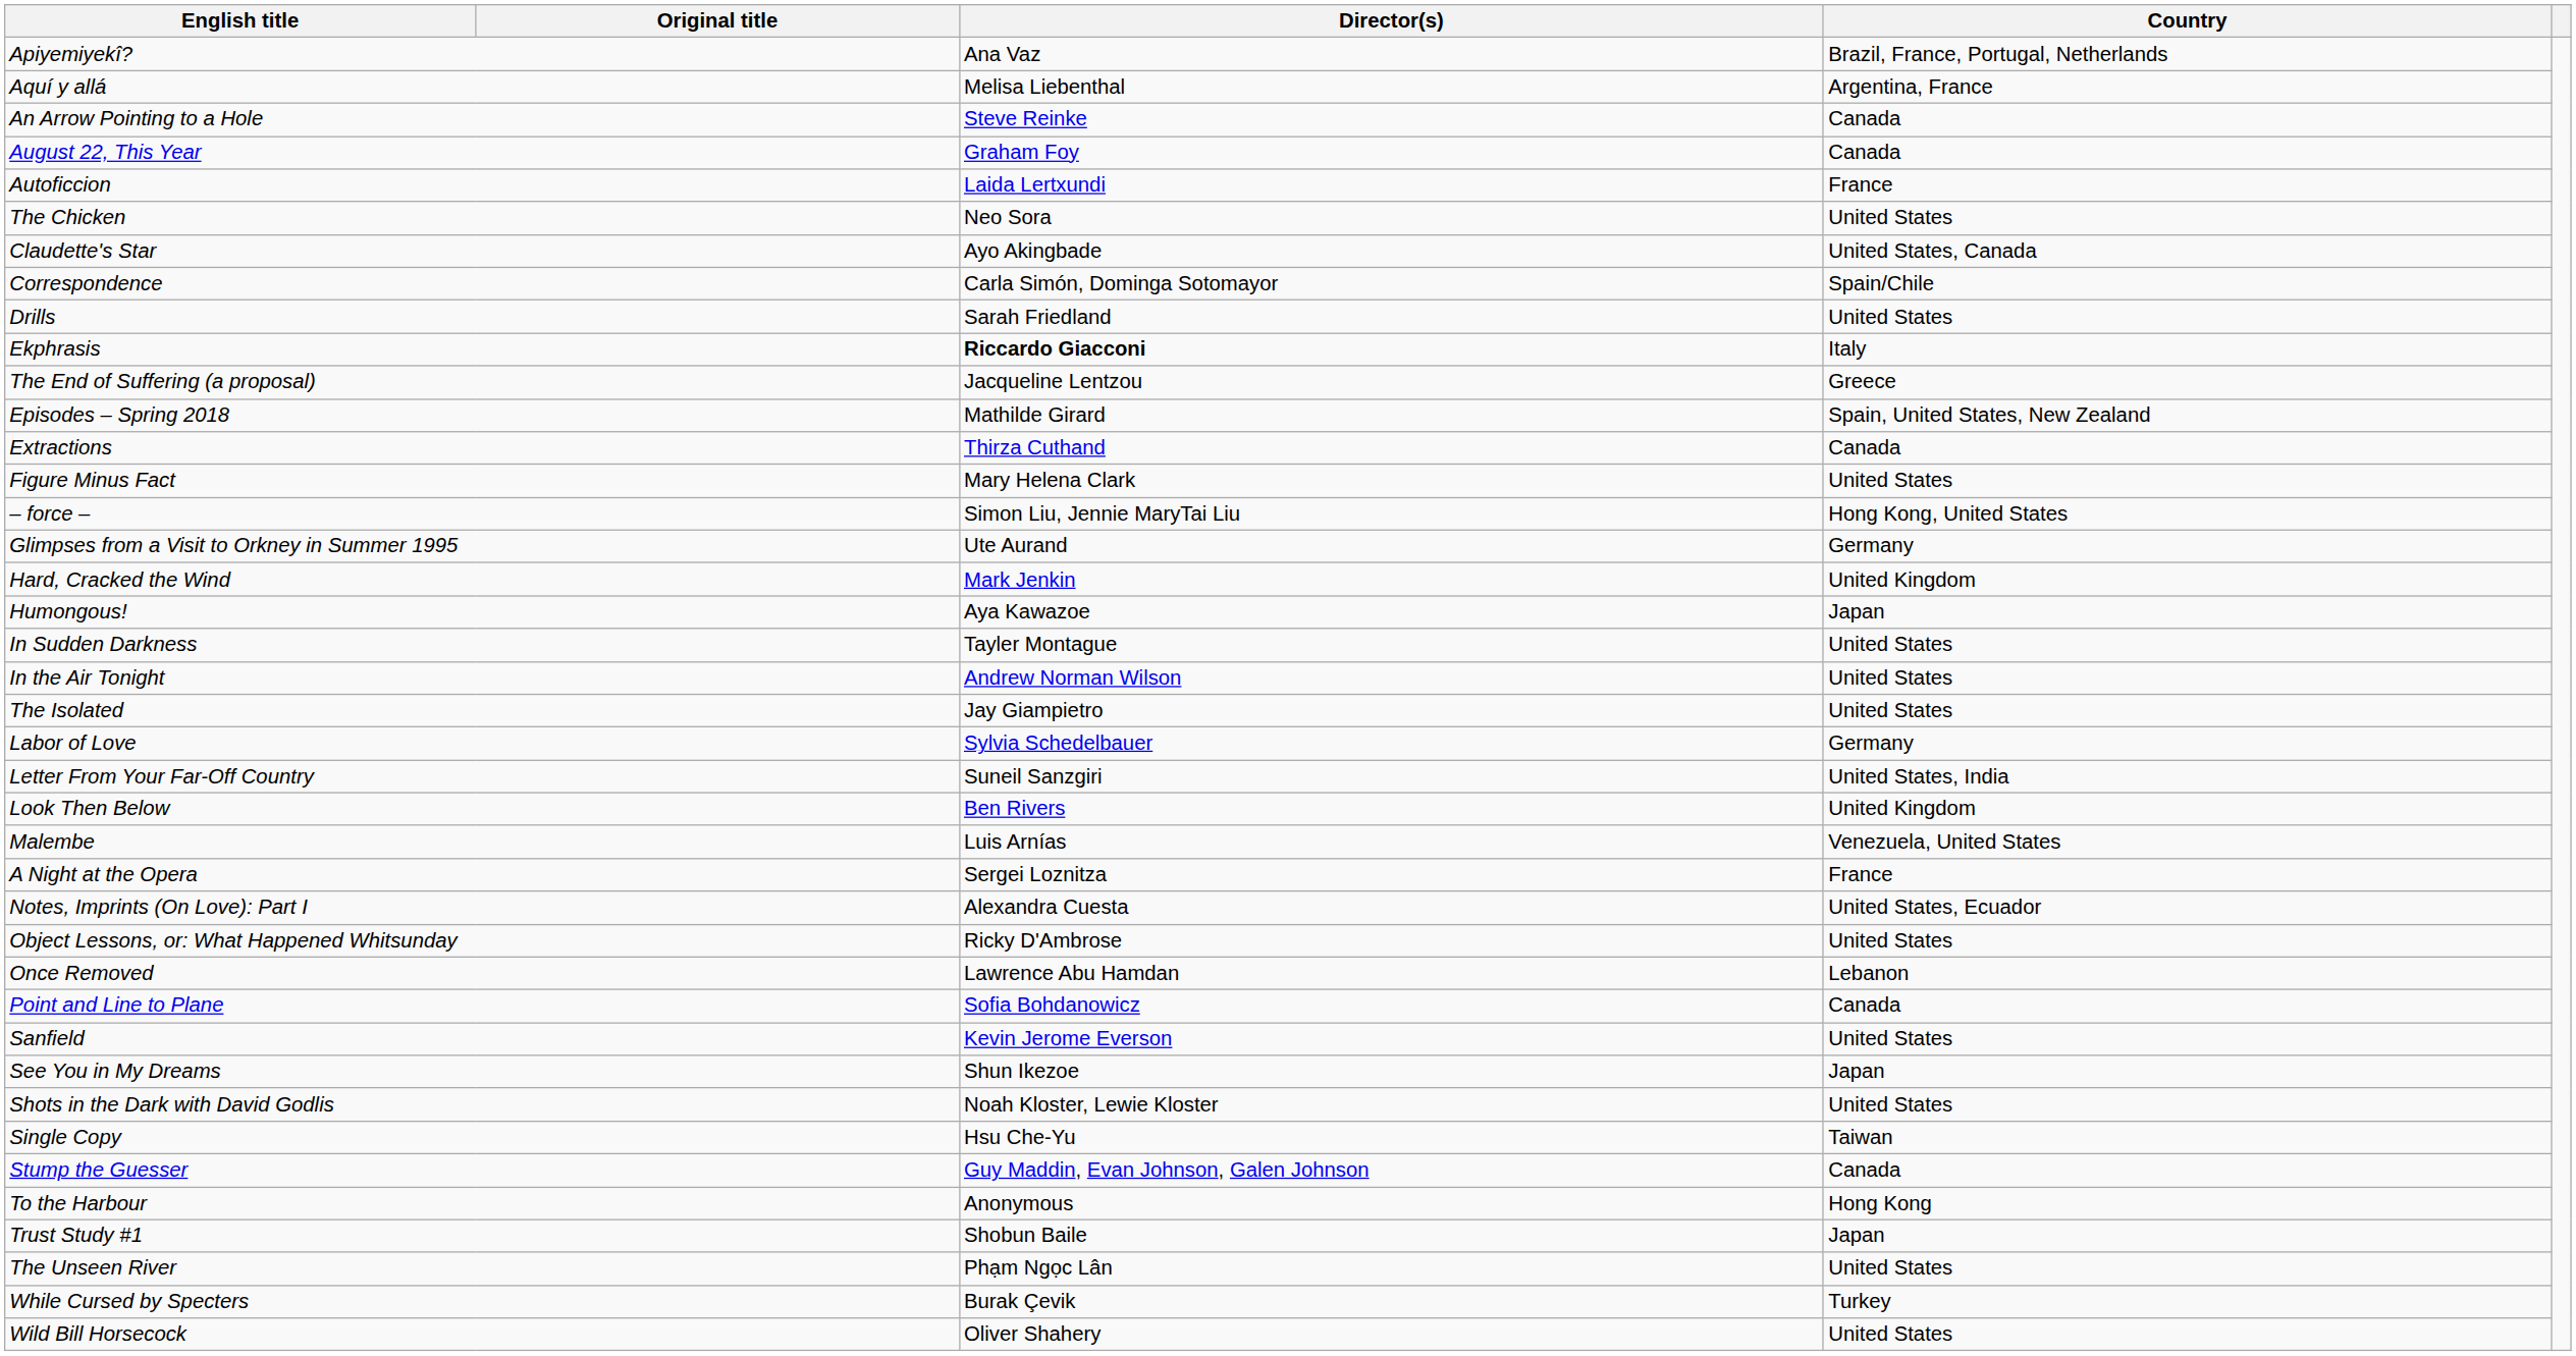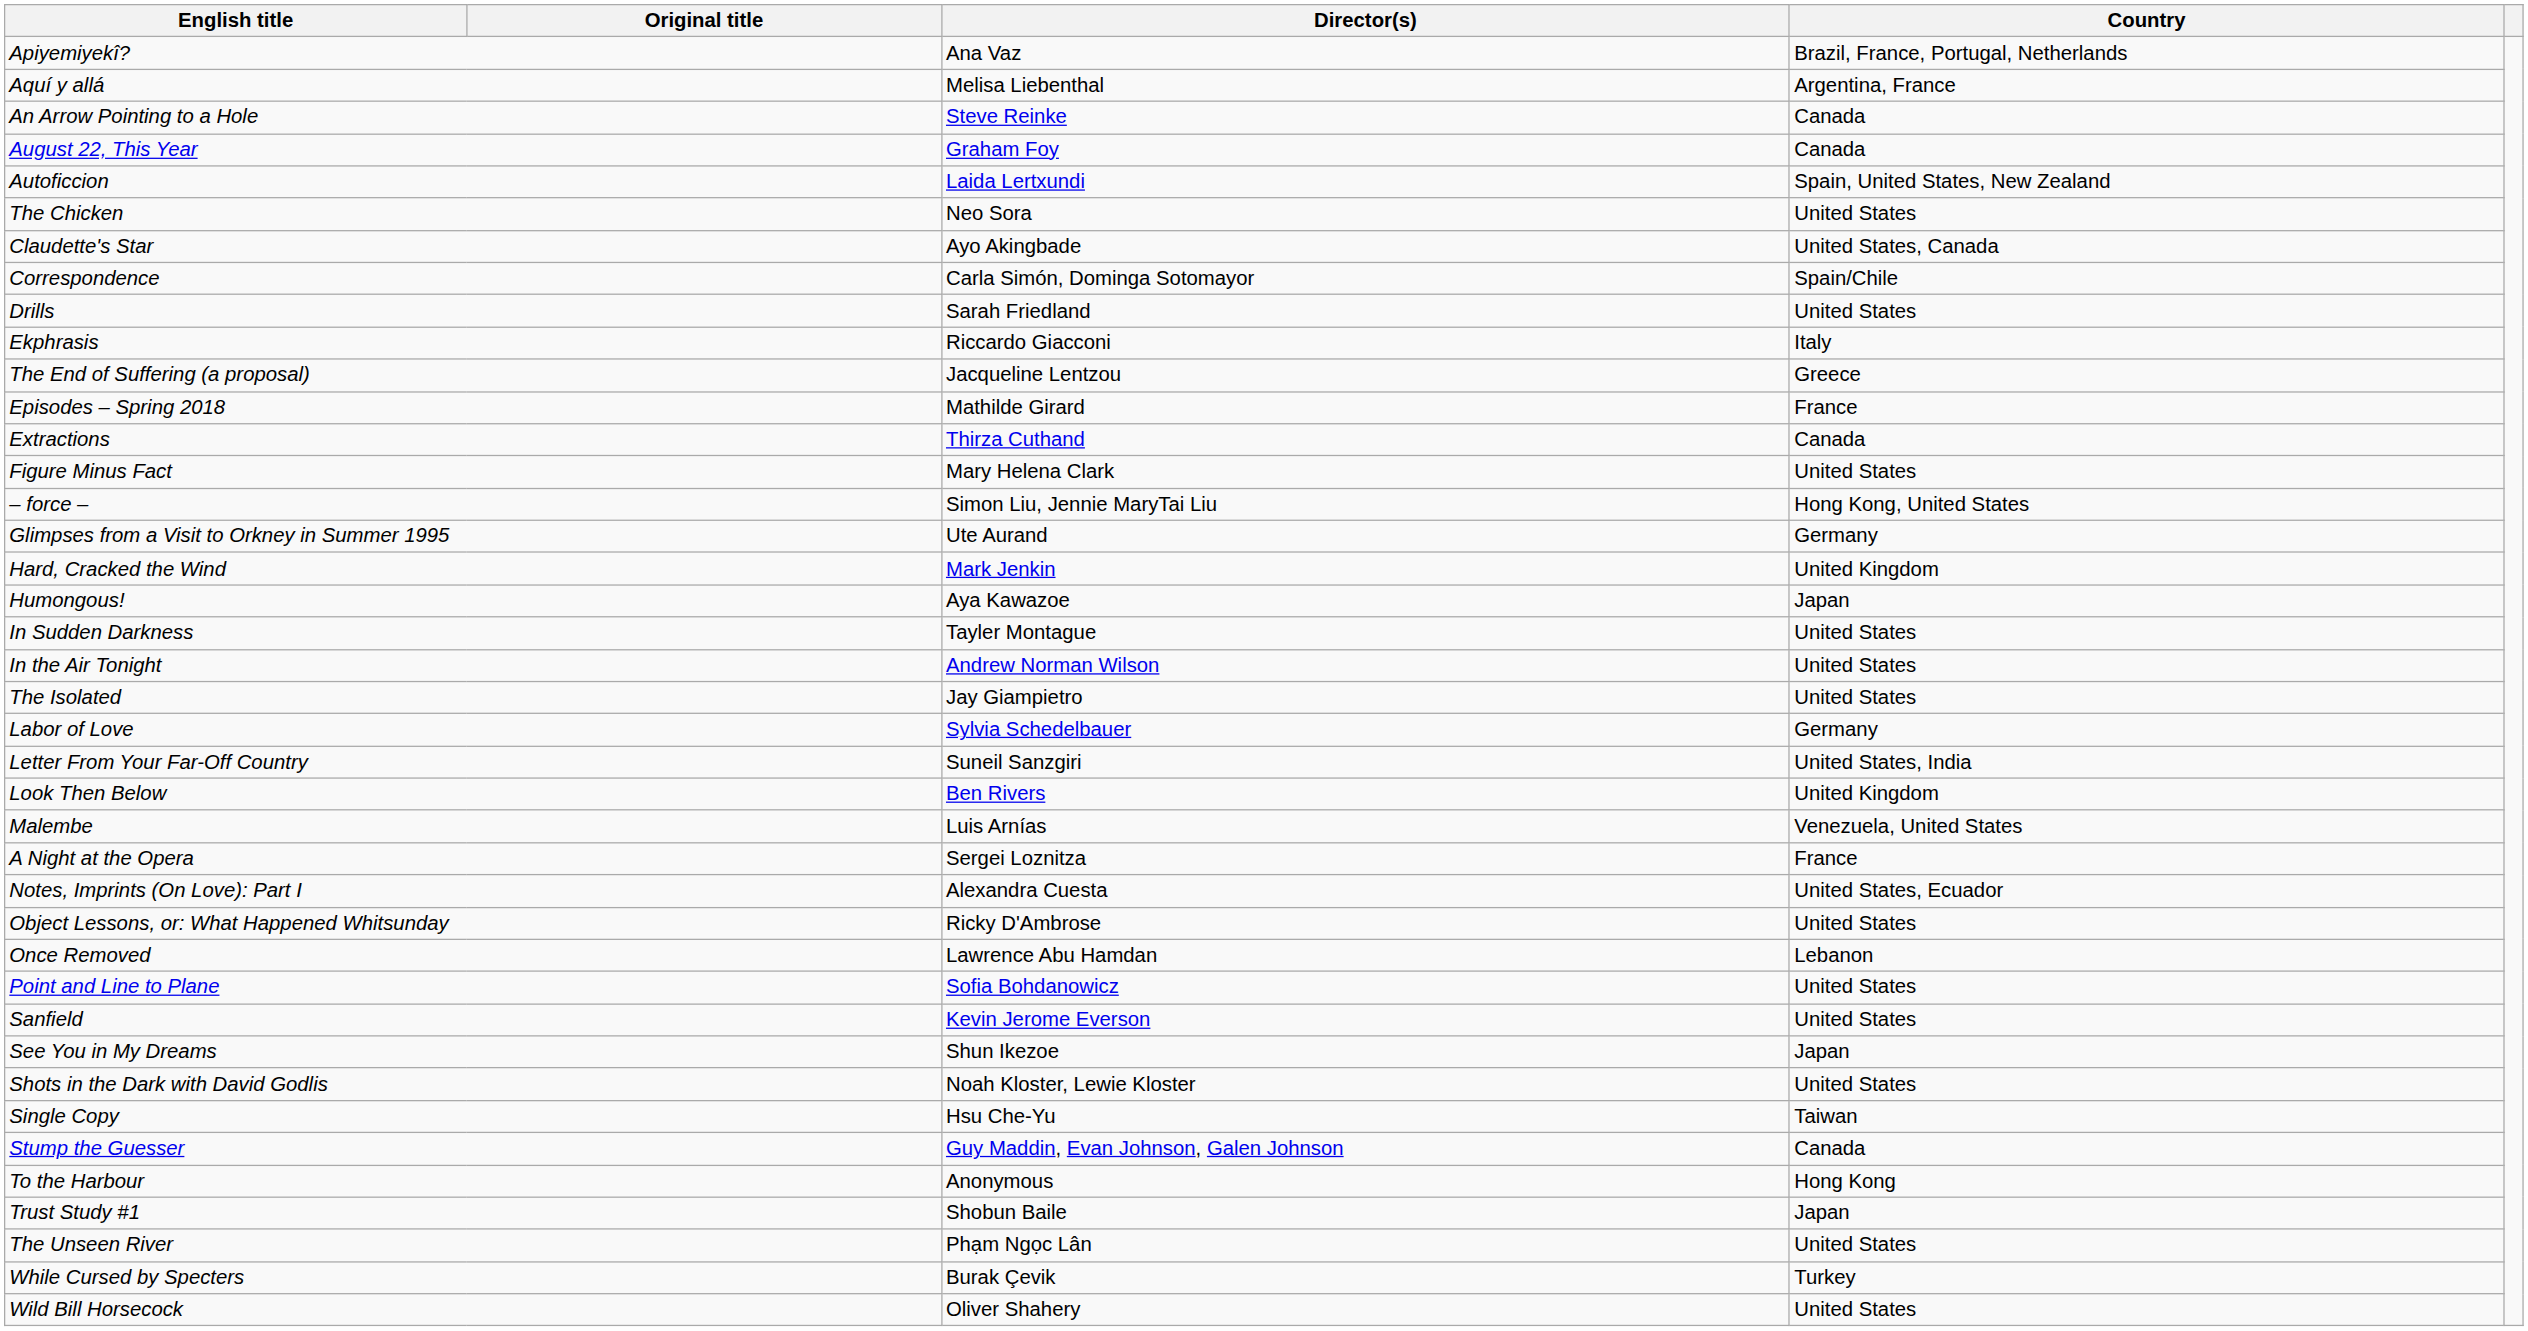Autoficcion | Country: France -> Spain, United States, New Zealand
Ekphrasis | Director(s): bold -> normal
Episodes – Spring 2018 | Country: Spain, United States, New Zealand -> France
Point and Line to Plane | Country: Canada -> United States
